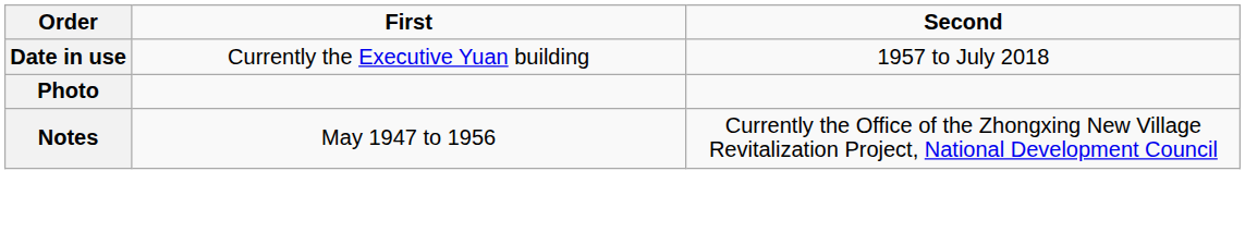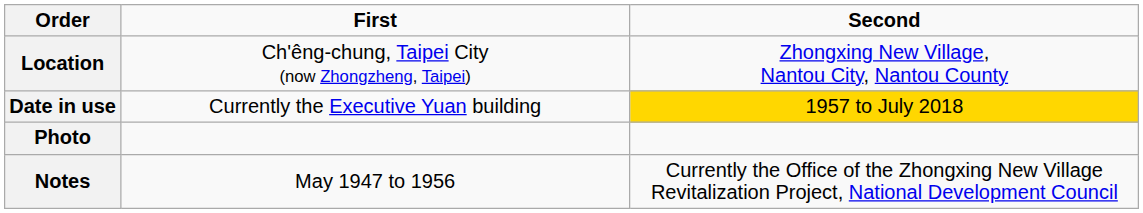+ row: Location | Ch'êng-chung, Taipei City (now Zhongzheng, Taipei) | Zhongxing New Village, Nantou City, Nantou County
Date in use | Second: no background -> gold background
